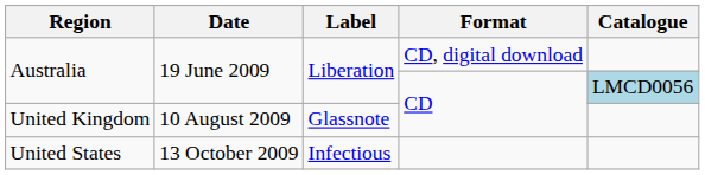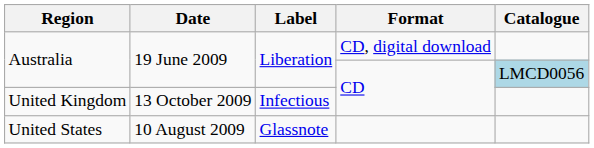United Kingdom | Date: 10 August 2009 -> 13 October 2009
United Kingdom | Label: Glassnote -> Infectious
United States | Date: 13 October 2009 -> 10 August 2009
United States | Label: Infectious -> Glassnote
